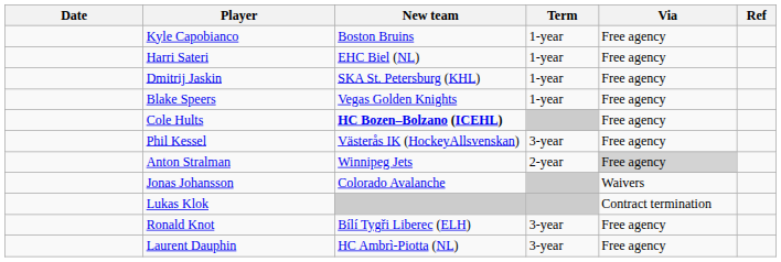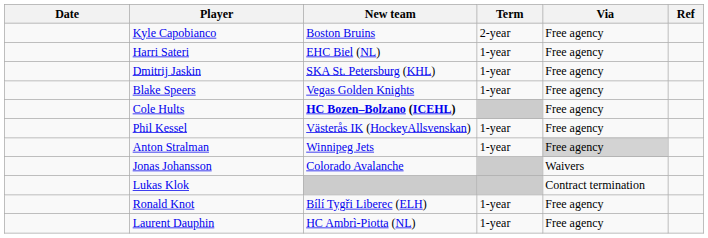Kyle Capobianco | Term: 1-year -> 2-year
Phil Kessel | Term: 3-year -> 1-year
Anton Stralman | Term: 2-year -> 1-year
Ronald Knot | Term: 3-year -> 1-year
Laurent Dauphin | Term: 3-year -> 1-year
